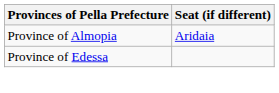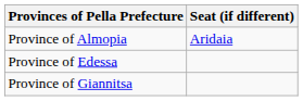+ row: Province of Giannitsa
